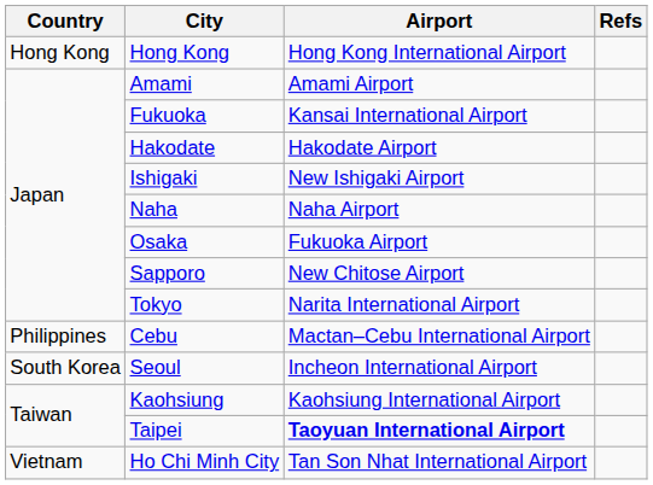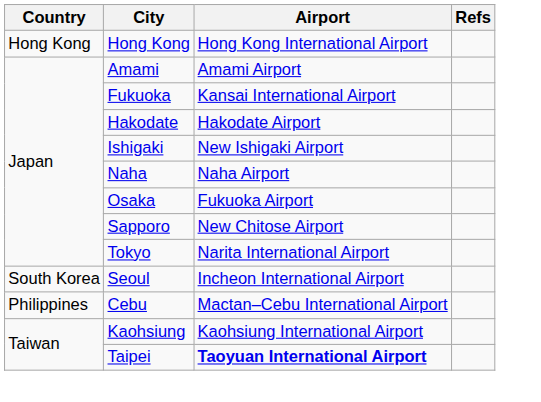rows swapped: Seoul <-> Cebu
- row: Vietnam | Ho Chi Minh City | Tan Son Nhat International Airport
